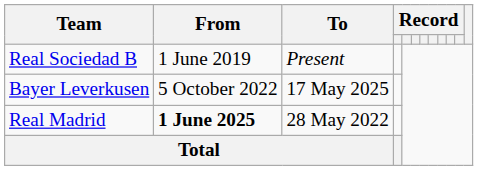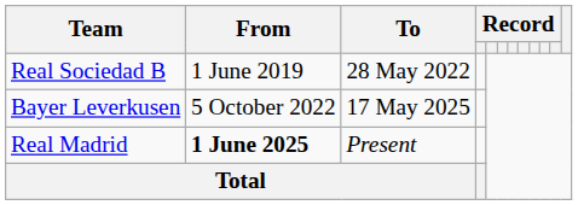Real Sociedad B | To: Present -> 28 May 2022
Real Madrid | To: 28 May 2022 -> Present
